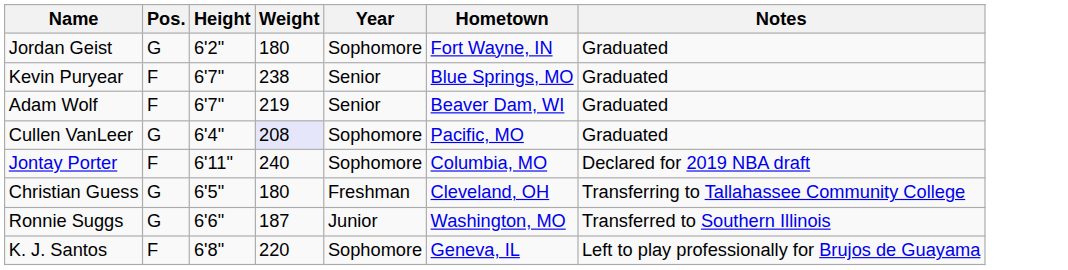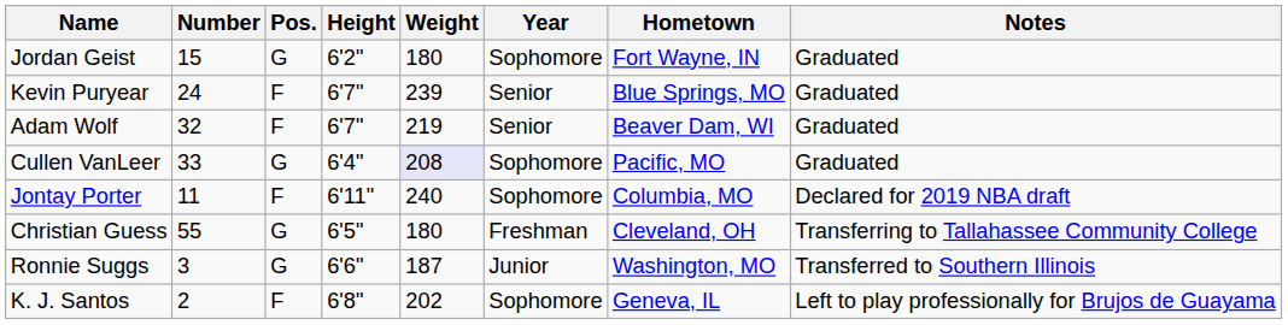+ column: Number | 15 | 24 | 32 | 33 | 11 | 55 | 3 | 2
Kevin Puryear | Weight: 238 -> 239
K. J. Santos | Weight: 220 -> 202
